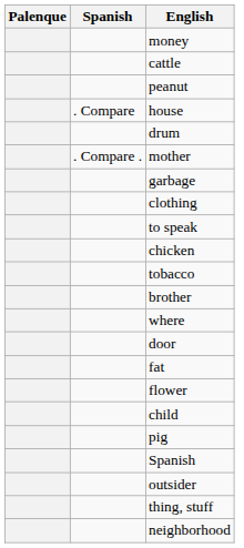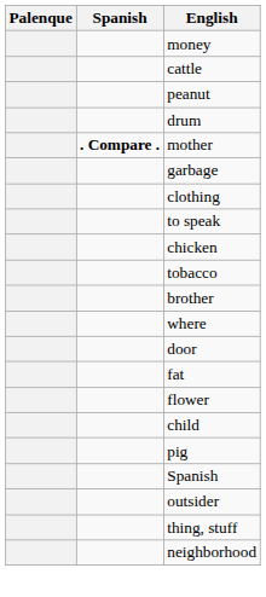- row: . Compare | house
mother | Spanish: normal -> bold
